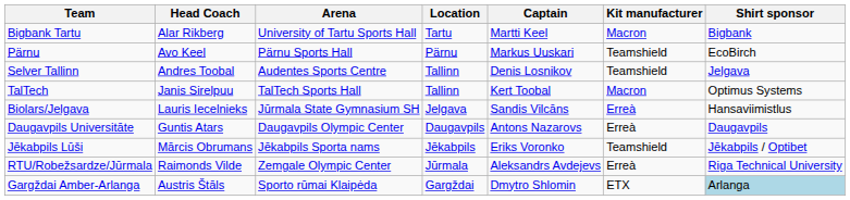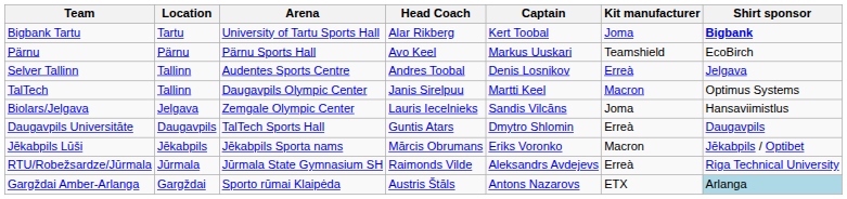columns swapped: Location <-> Head Coach
Bigbank Tartu | Captain: Martti Keel -> Kert Toobal
Bigbank Tartu | Kit manufacturer: Macron -> Joma
Bigbank Tartu | Shirt sponsor: normal -> bold
Selver Tallinn | Kit manufacturer: Teamshield -> Erreà
TalTech | Arena: TalTech Sports Hall -> Daugavpils Olympic Center
TalTech | Captain: Kert Toobal -> Martti Keel
Biolars/Jelgava | Arena: Jūrmala State Gymnasium SH -> Zemgale Olympic Center
Biolars/Jelgava | Kit manufacturer: Erreà -> Joma
Daugavpils Universitāte | Arena: Daugavpils Olympic Center -> TalTech Sports Hall
Daugavpils Universitāte | Captain: Antons Nazarovs -> Dmytro Shlomin
Jēkabpils Lūši | Kit manufacturer: Teamshield -> Macron
RTU/Robežsardze/Jūrmala | Arena: Zemgale Olympic Center -> Jūrmala State Gymnasium SH
Gargždai Amber-Arlanga | Captain: Dmytro Shlomin -> Antons Nazarovs
